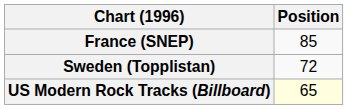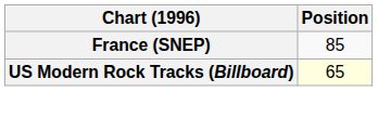- row: Sweden (Topplistan) | 72
